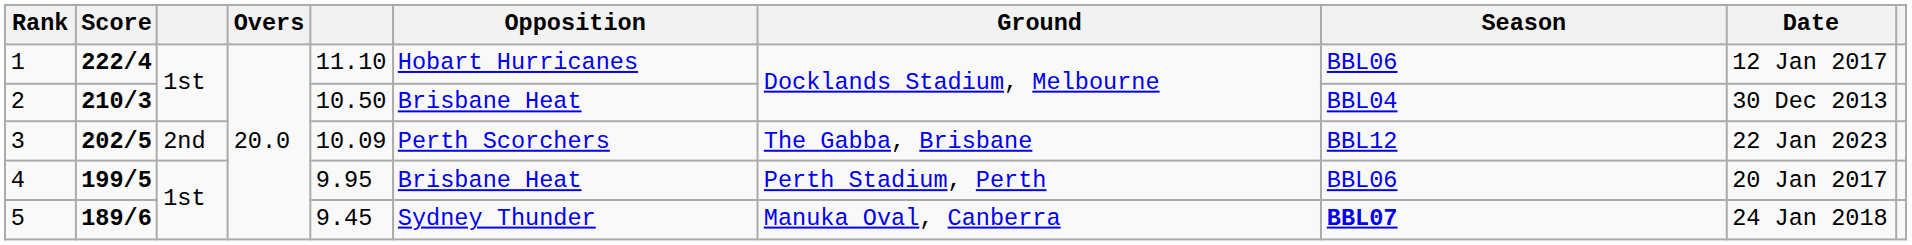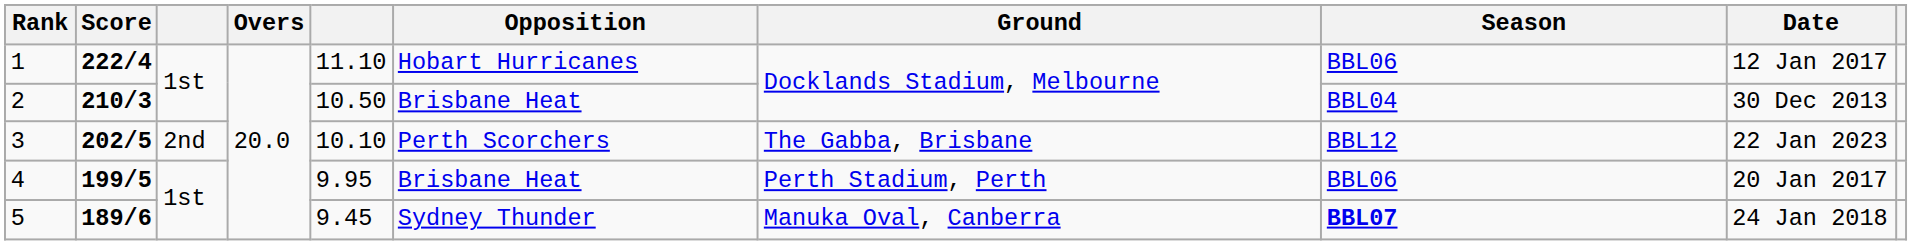3 | column 5: 10.09 -> 10.10
